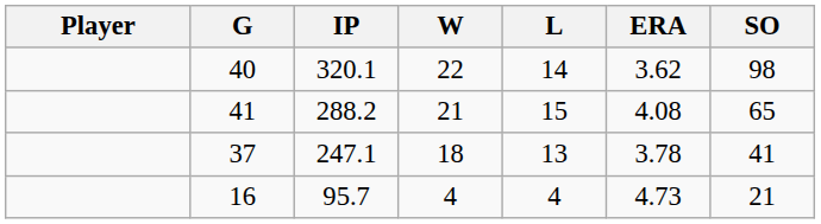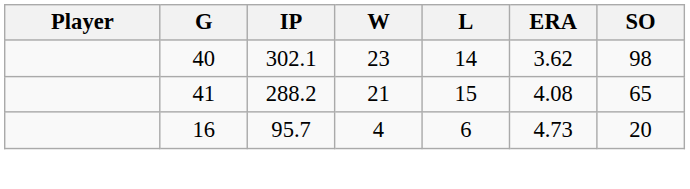40 | IP: 320.1 -> 302.1
40 | W: 22 -> 23
- row: 37 | 247.1 | 18 | 13 | 3.78 | 41
16 | L: 4 -> 6
16 | SO: 21 -> 20
